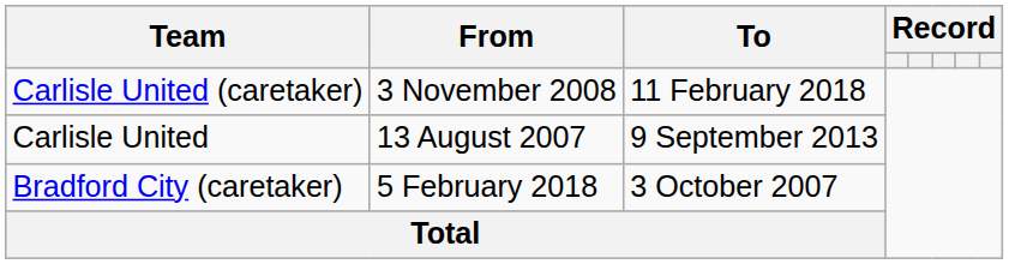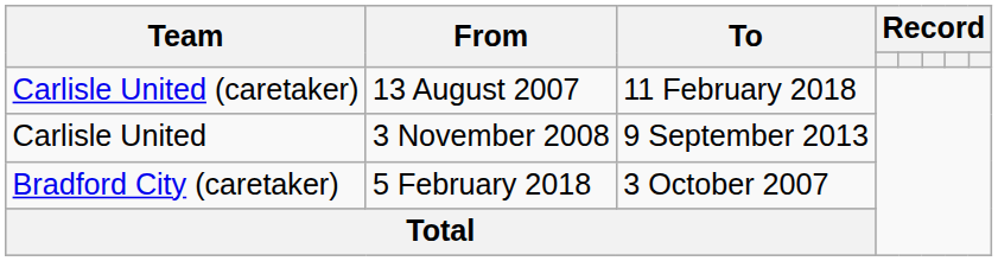Carlisle United (caretaker) | From: 3 November 2008 -> 13 August 2007
Carlisle United | From: 13 August 2007 -> 3 November 2008
